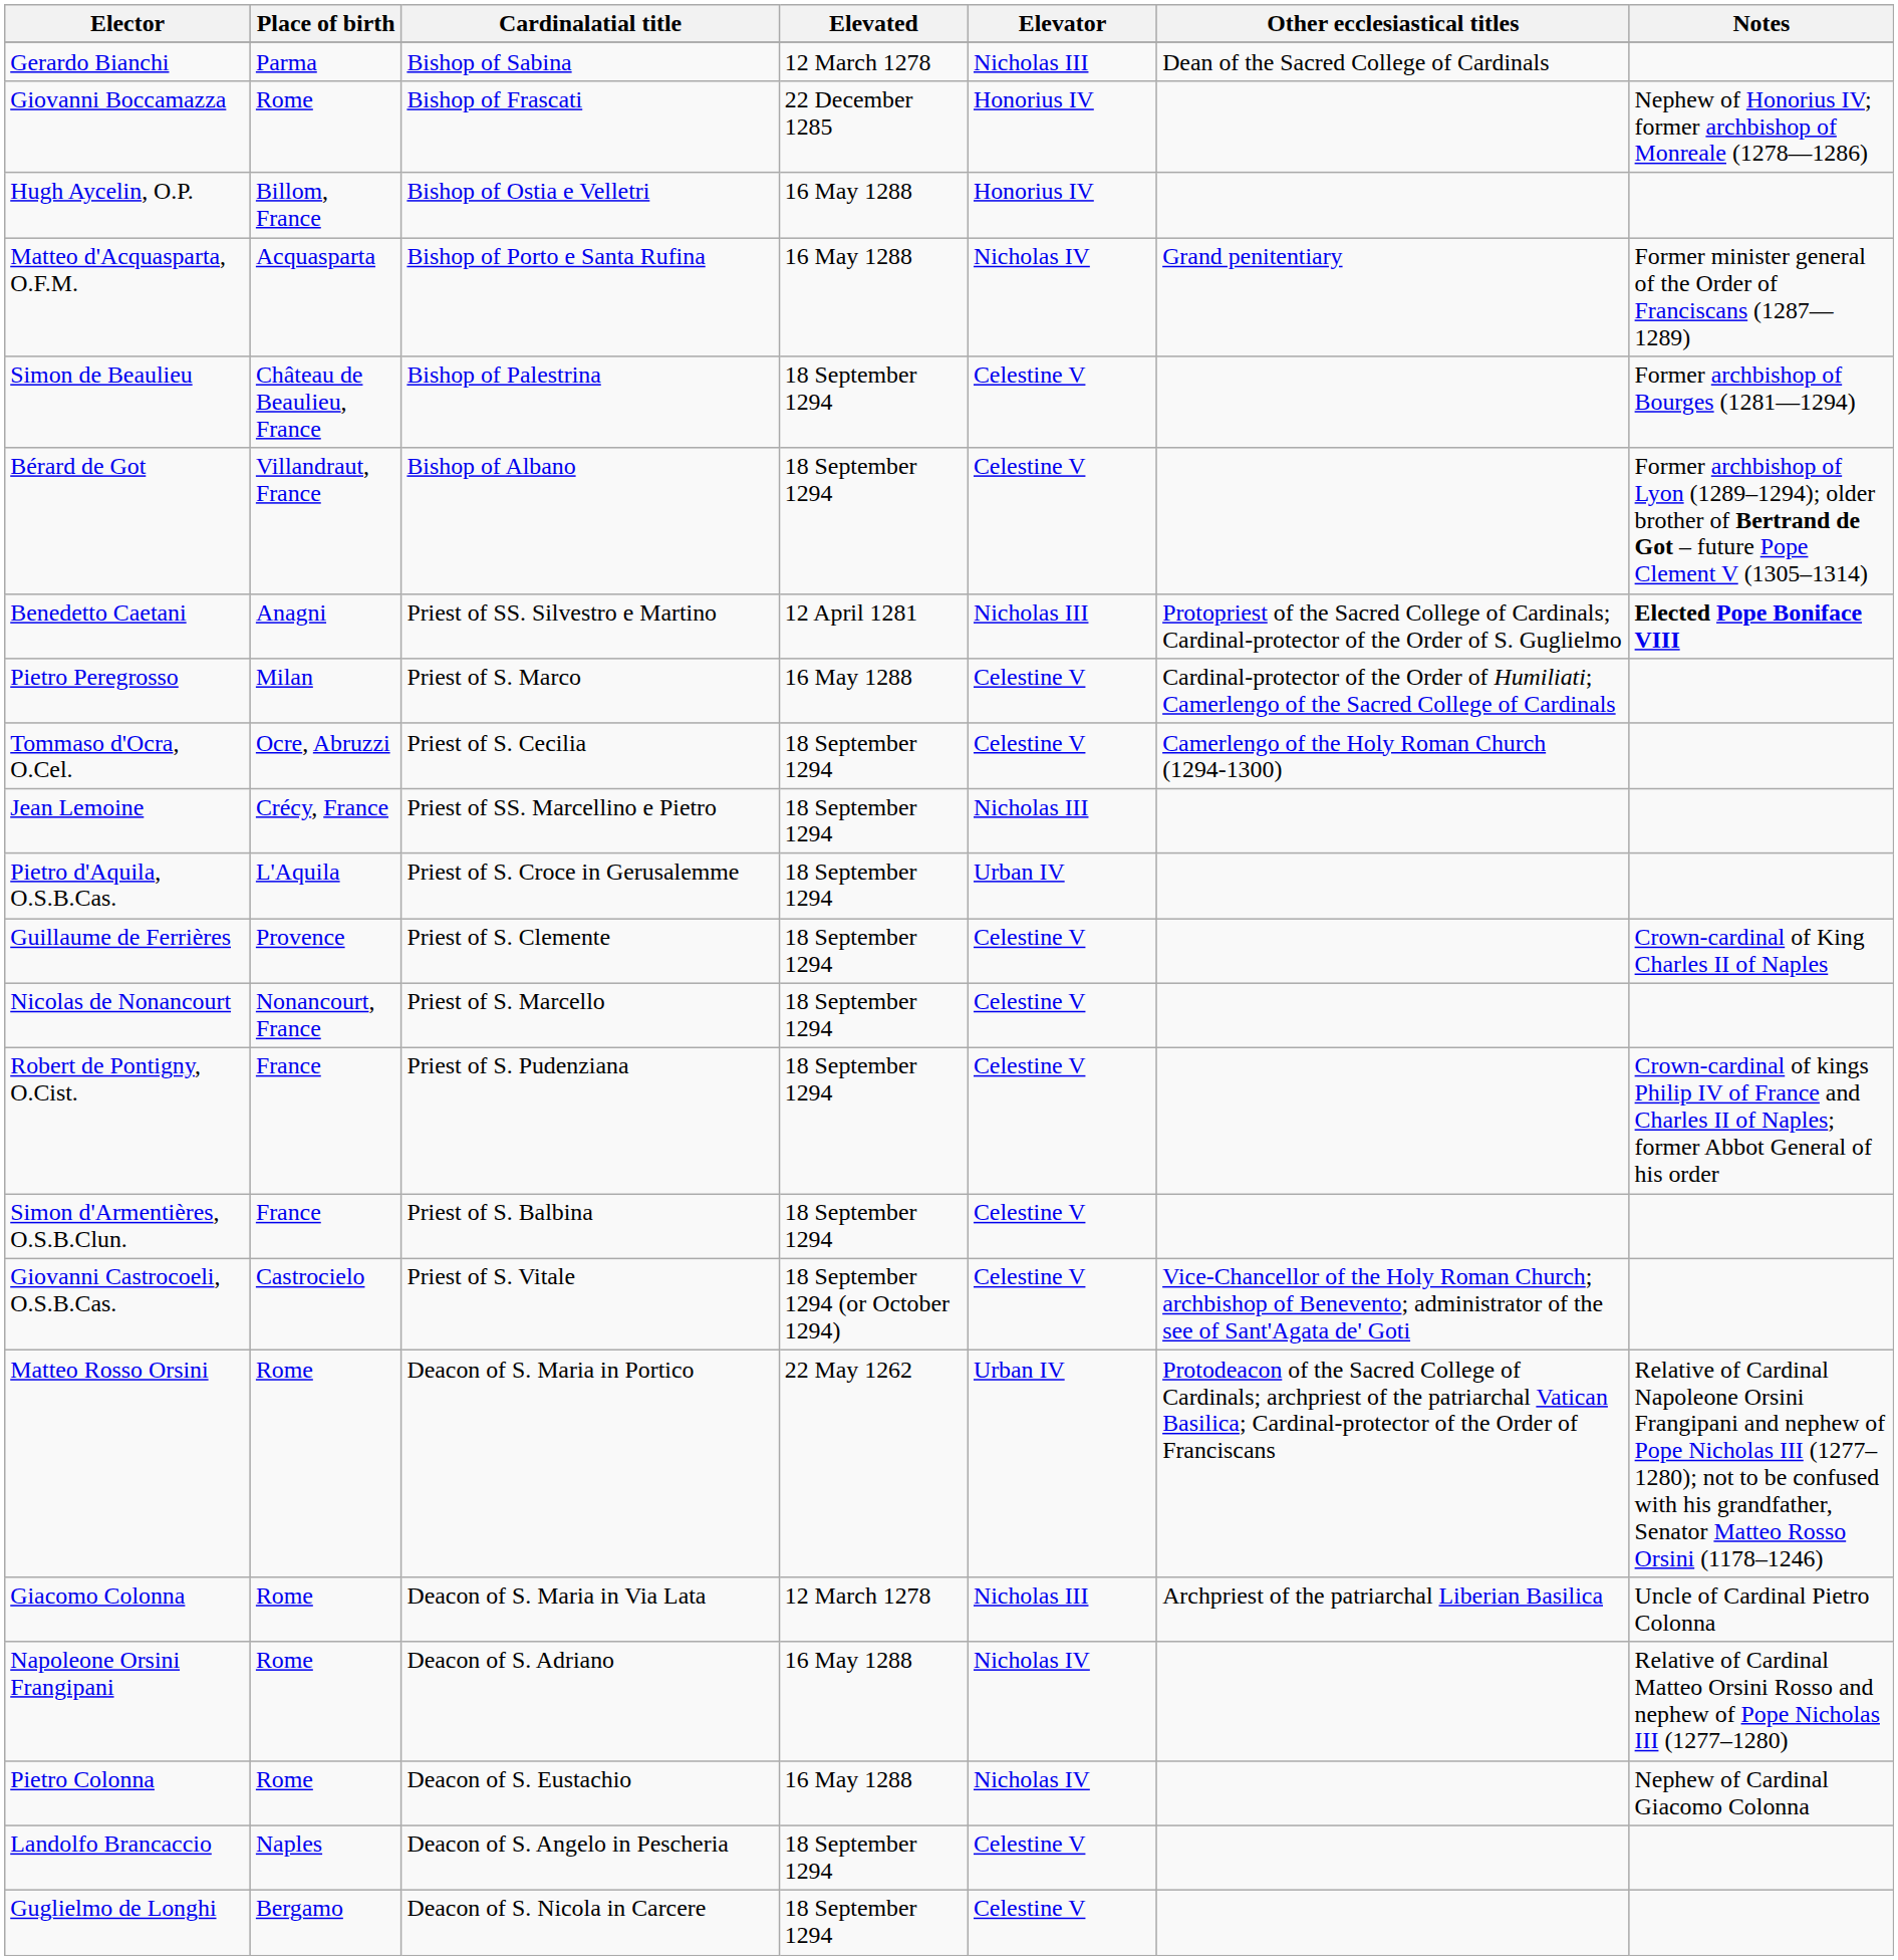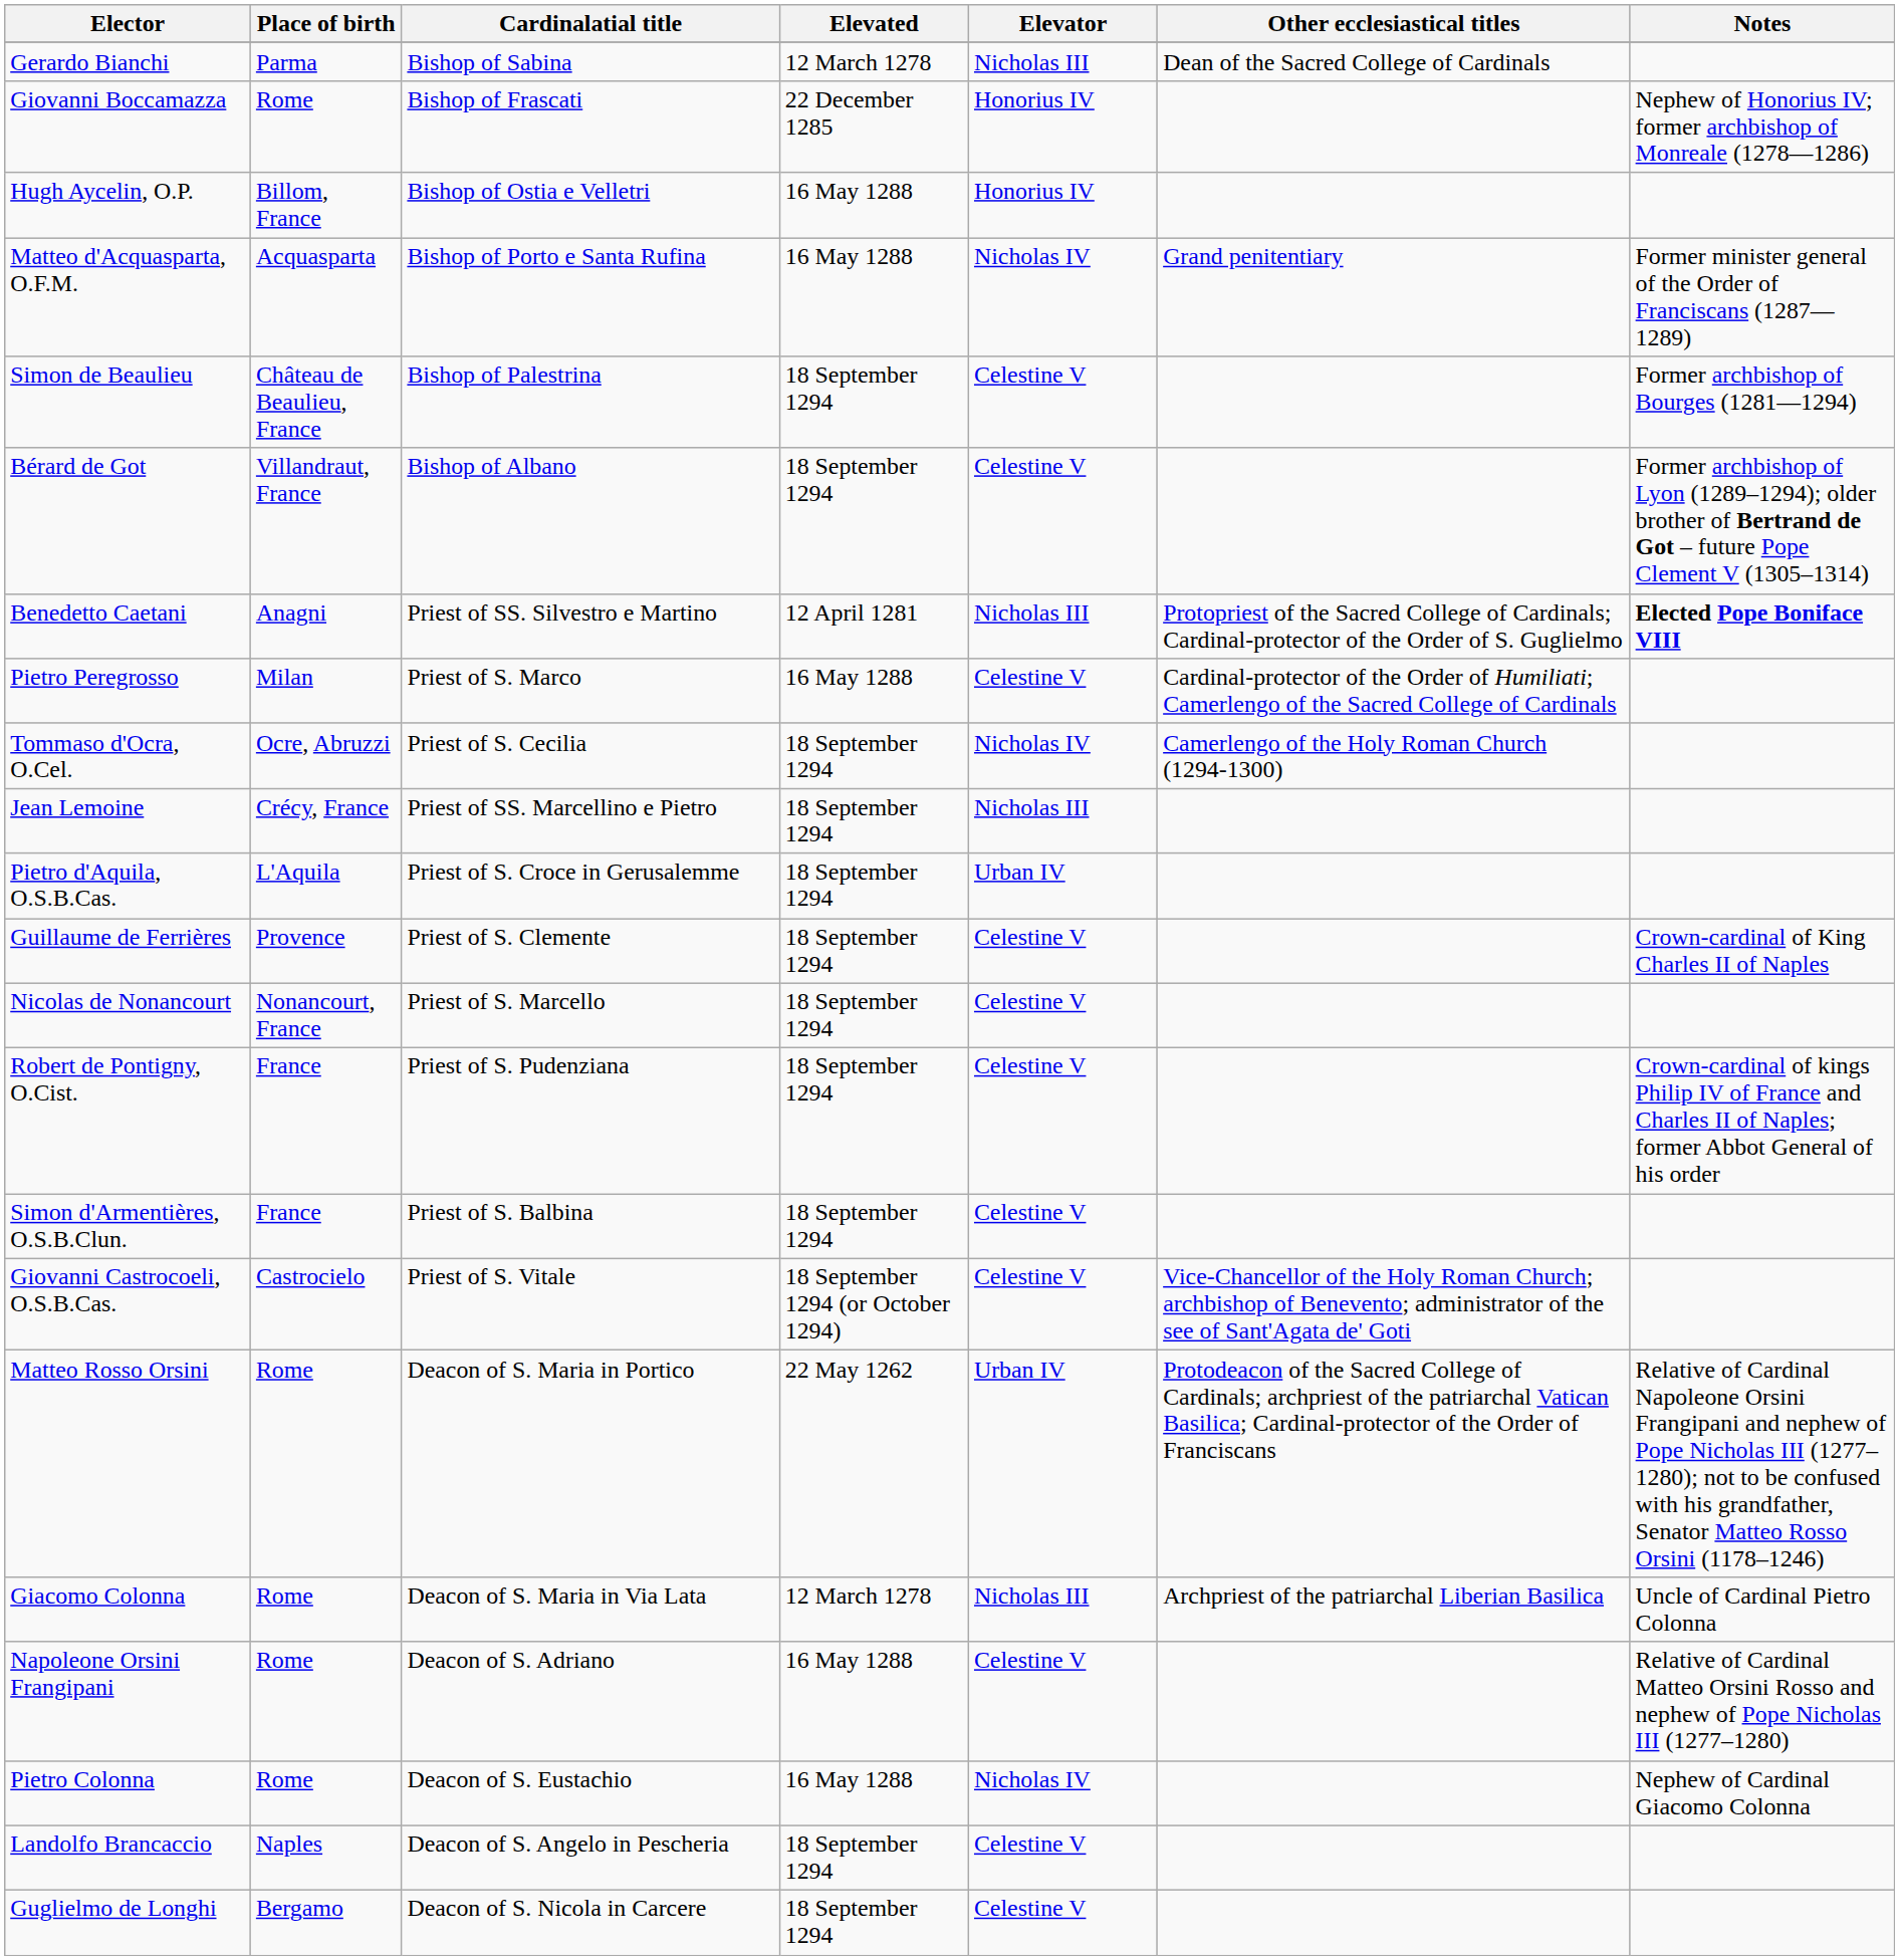Tommaso d'Ocra, O.Cel. | Elevator: Celestine V -> Nicholas IV
Napoleone Orsini Frangipani | Elevator: Nicholas IV -> Celestine V
